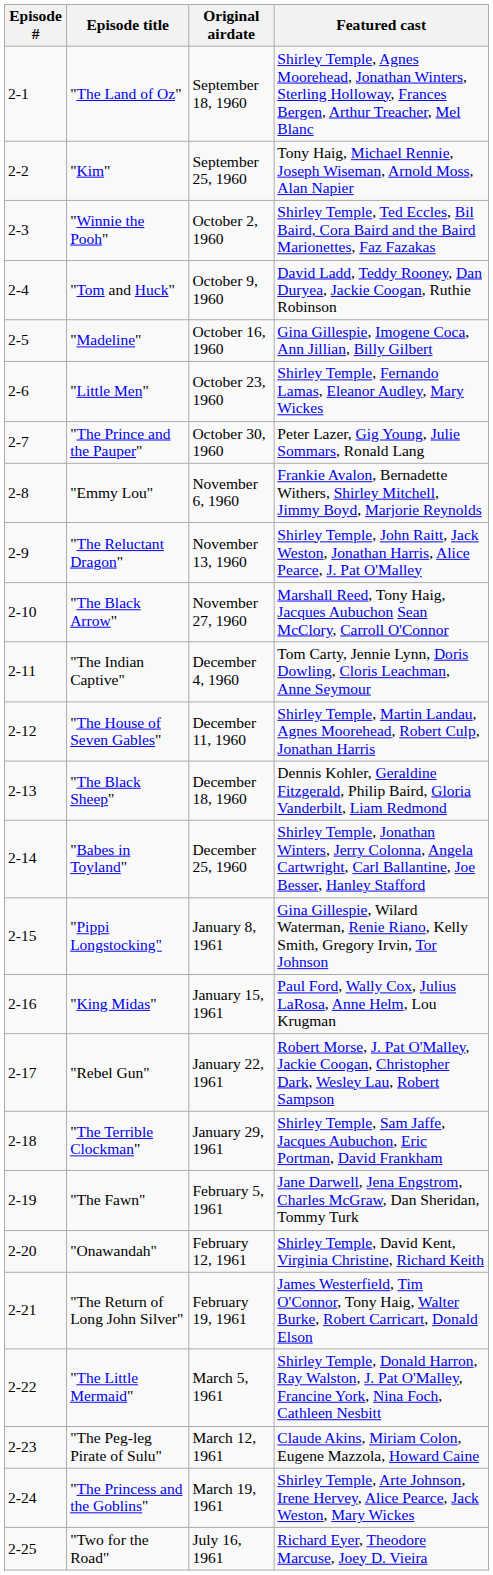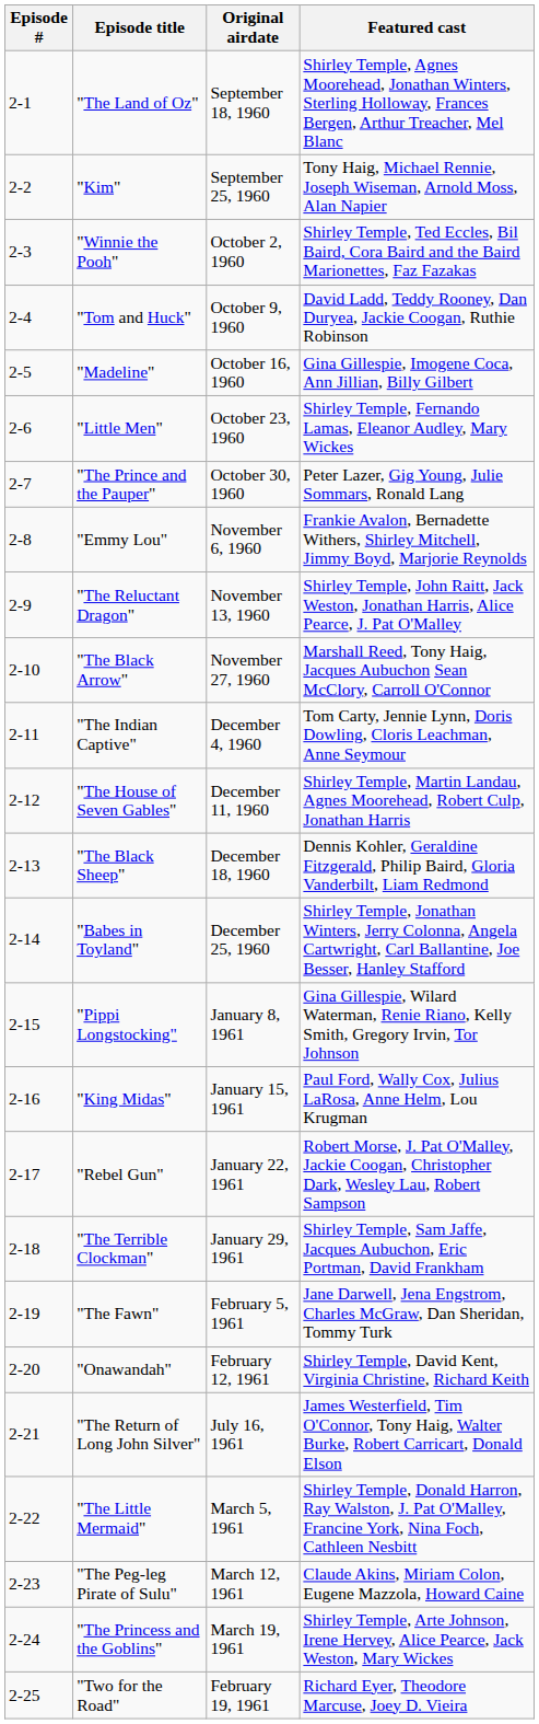"The Return of Long John Silver" | Original airdate: February 19, 1961 -> July 16, 1961
"Two for the Road" | Original airdate: July 16, 1961 -> February 19, 1961
